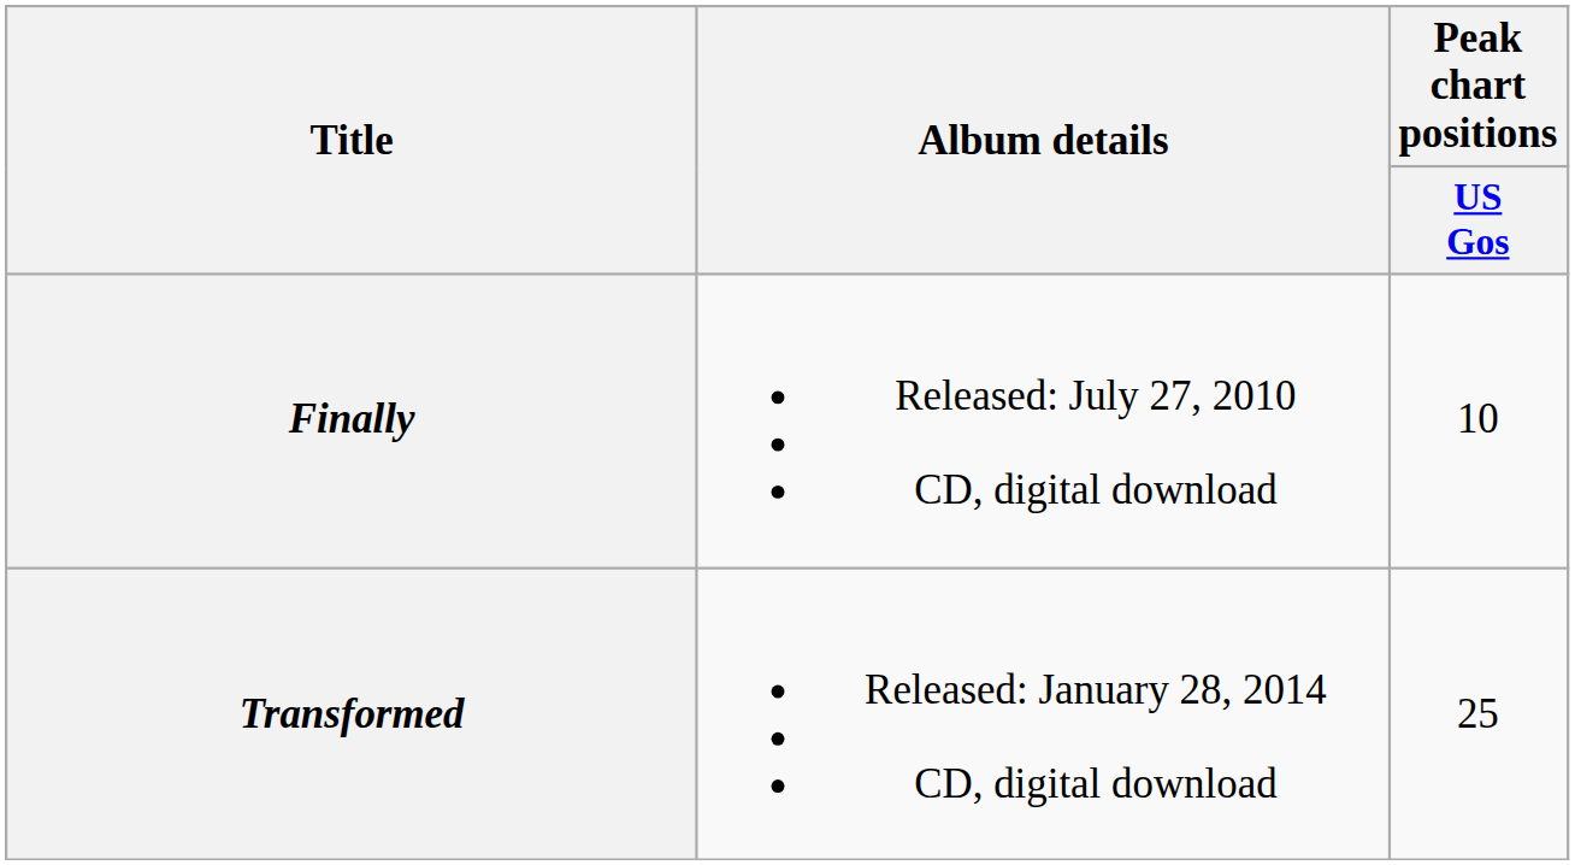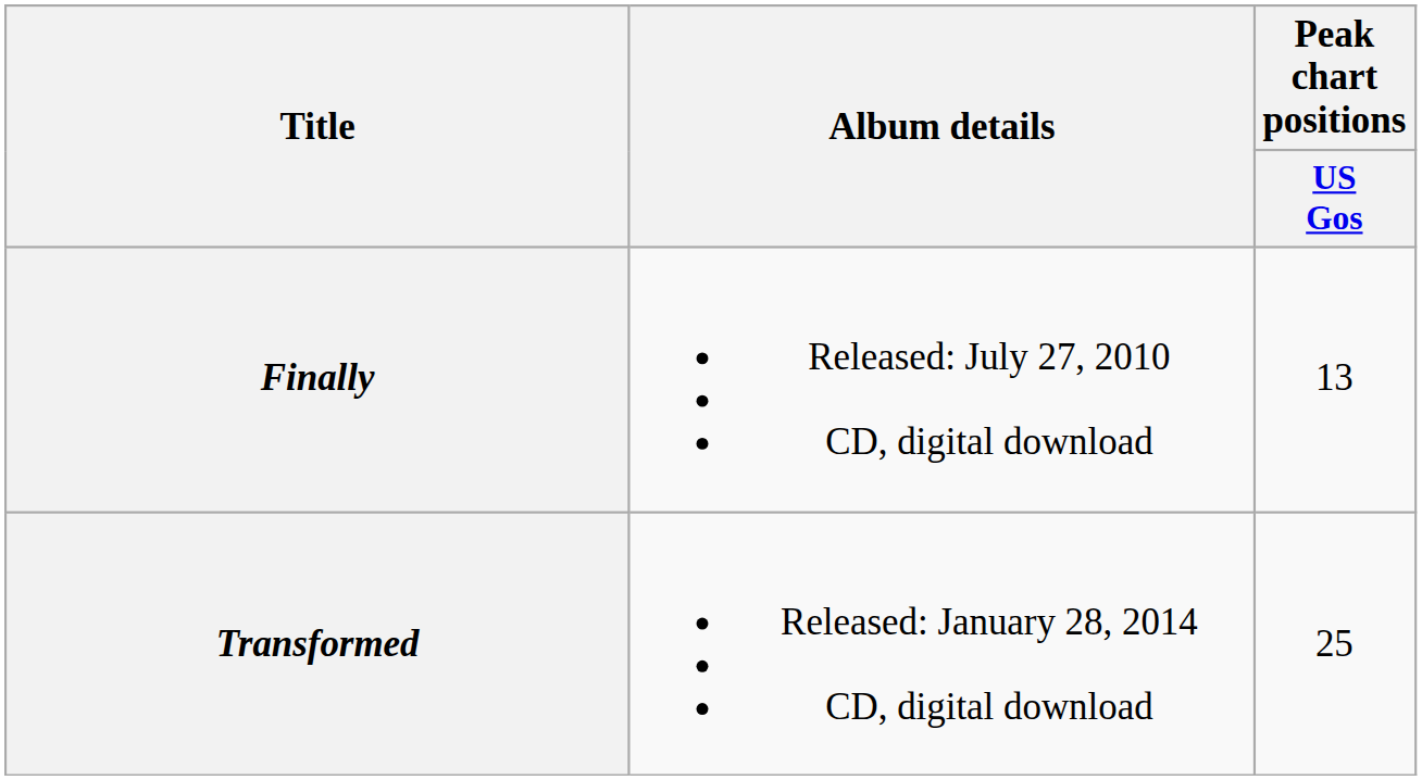Finally | Peak chart positions / US Gos: 10 -> 13
